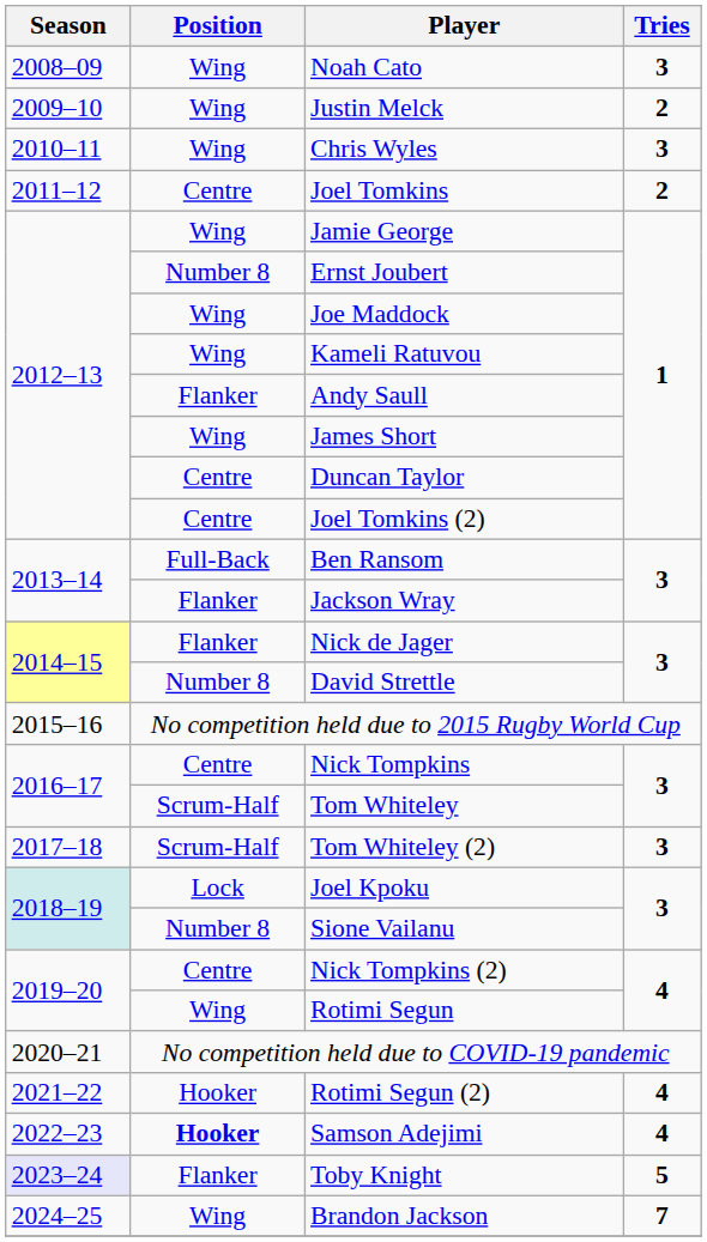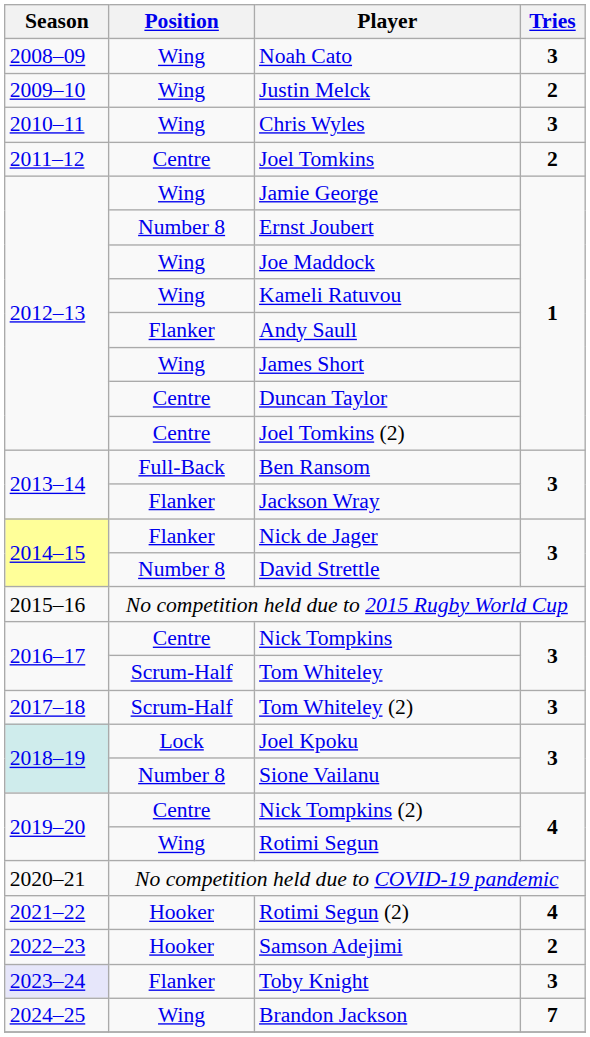Samson Adejimi | Position: bold -> normal
Samson Adejimi | Tries: 4 -> 2
Toby Knight | Tries: 5 -> 3
